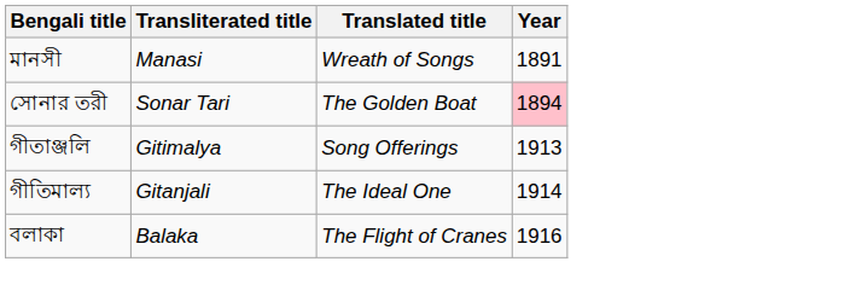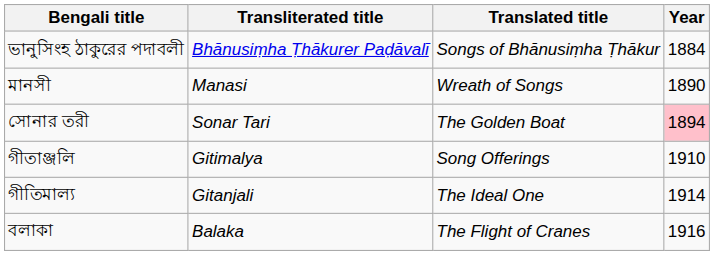+ row: ভানুসিংহ ঠাকুরের পদাবলী | Bhānusiṃha Ṭhākurer Paḍāvalī | Songs of Bhānusiṃha Ṭhākur | 1884
মানসী | Year: 1891 -> 1890
গীতাঞ্জলি | Year: 1913 -> 1910
